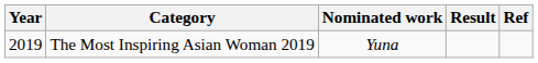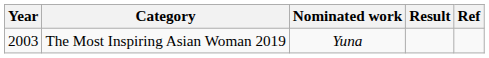The Most Inspiring Asian Woman 2019 | Year: 2019 -> 2003
